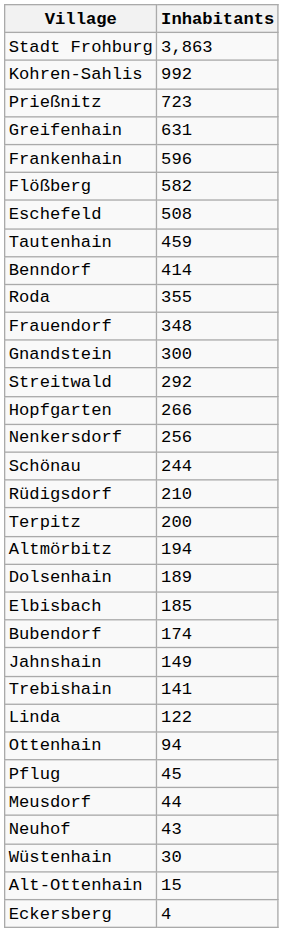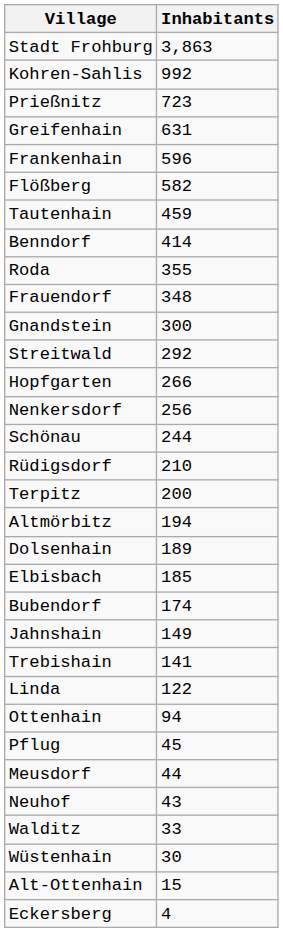- row: Eschefeld | 508
+ row: Walditz | 33
